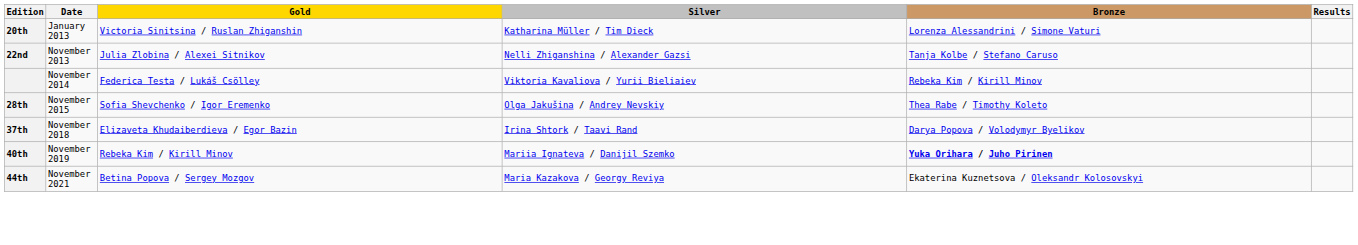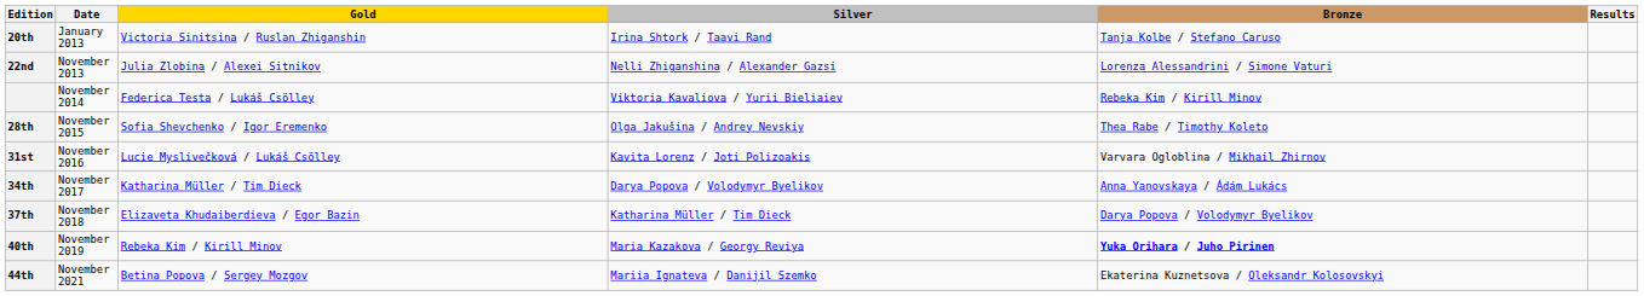20th | Silver: Katharina Müller / Tim Dieck -> Irina Shtork / Taavi Rand
20th | Bronze: Lorenza Alessandrini / Simone Vaturi -> Tanja Kolbe / Stefano Caruso
22nd | Bronze: Tanja Kolbe / Stefano Caruso -> Lorenza Alessandrini / Simone Vaturi
+ row: 31st | November 2016 | Lucie Myslivečková / Lukáš Csölley | Kavita Lorenz / Joti Polizoakis | Varvara Ogloblina / Mikhail Zhirnov
+ row: 34th | November 2017 | Katharina Müller / Tim Dieck | Darya Popova / Volodymyr Byelikov | Anna Yanovskaya / Ádám Lukács
37th | Silver: Irina Shtork / Taavi Rand -> Katharina Müller / Tim Dieck
40th | Silver: Mariia Ignateva / Danijil Szemko -> Maria Kazakova / Georgy Reviya
44th | Silver: Maria Kazakova / Georgy Reviya -> Mariia Ignateva / Danijil Szemko
